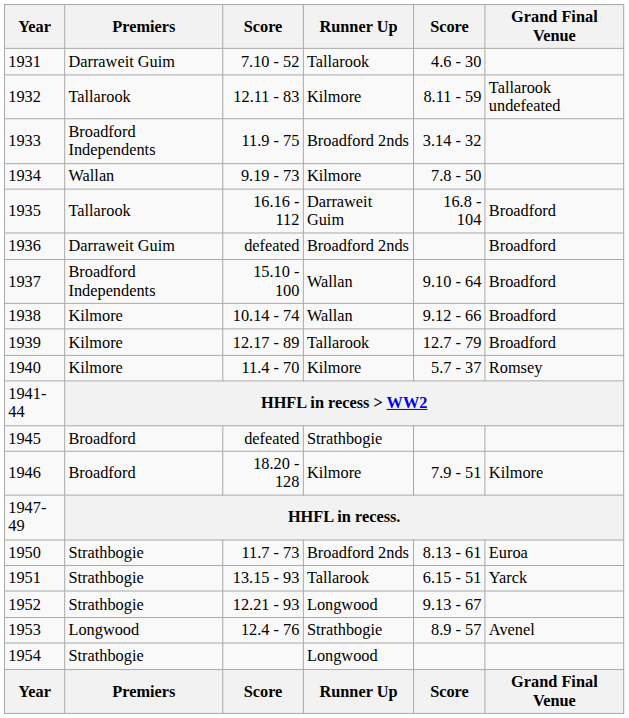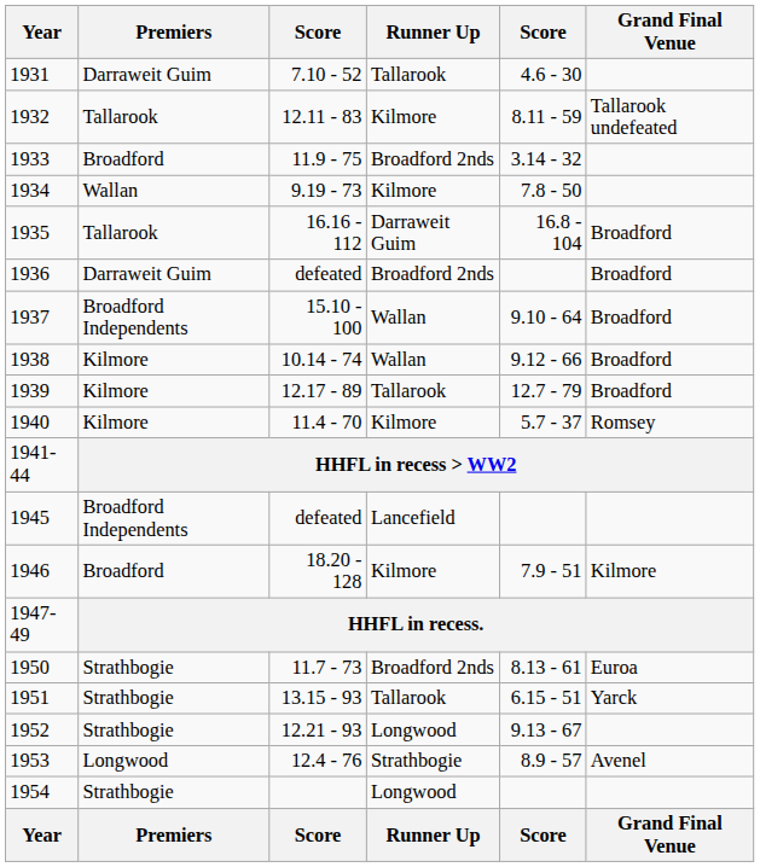1933 | Premiers: Broadford Independents -> Broadford
1945 | Premiers: Broadford -> Broadford Independents
1945 | Runner Up: Strathbogie -> Lancefield
